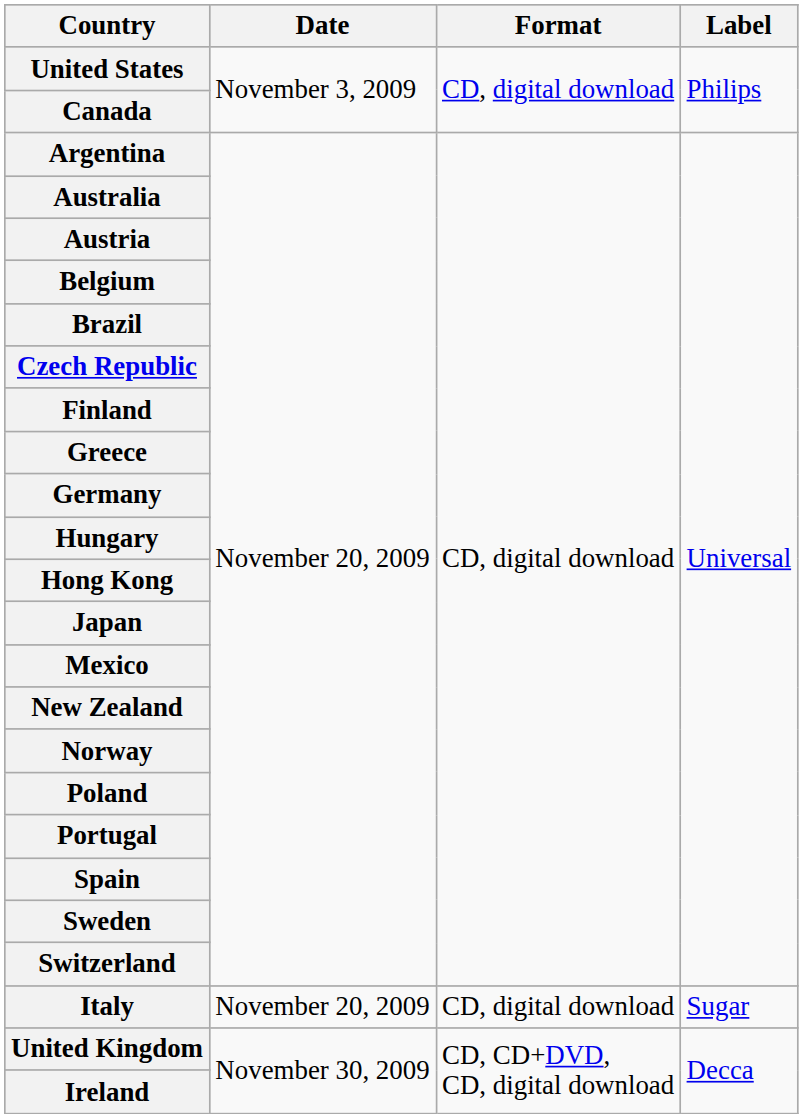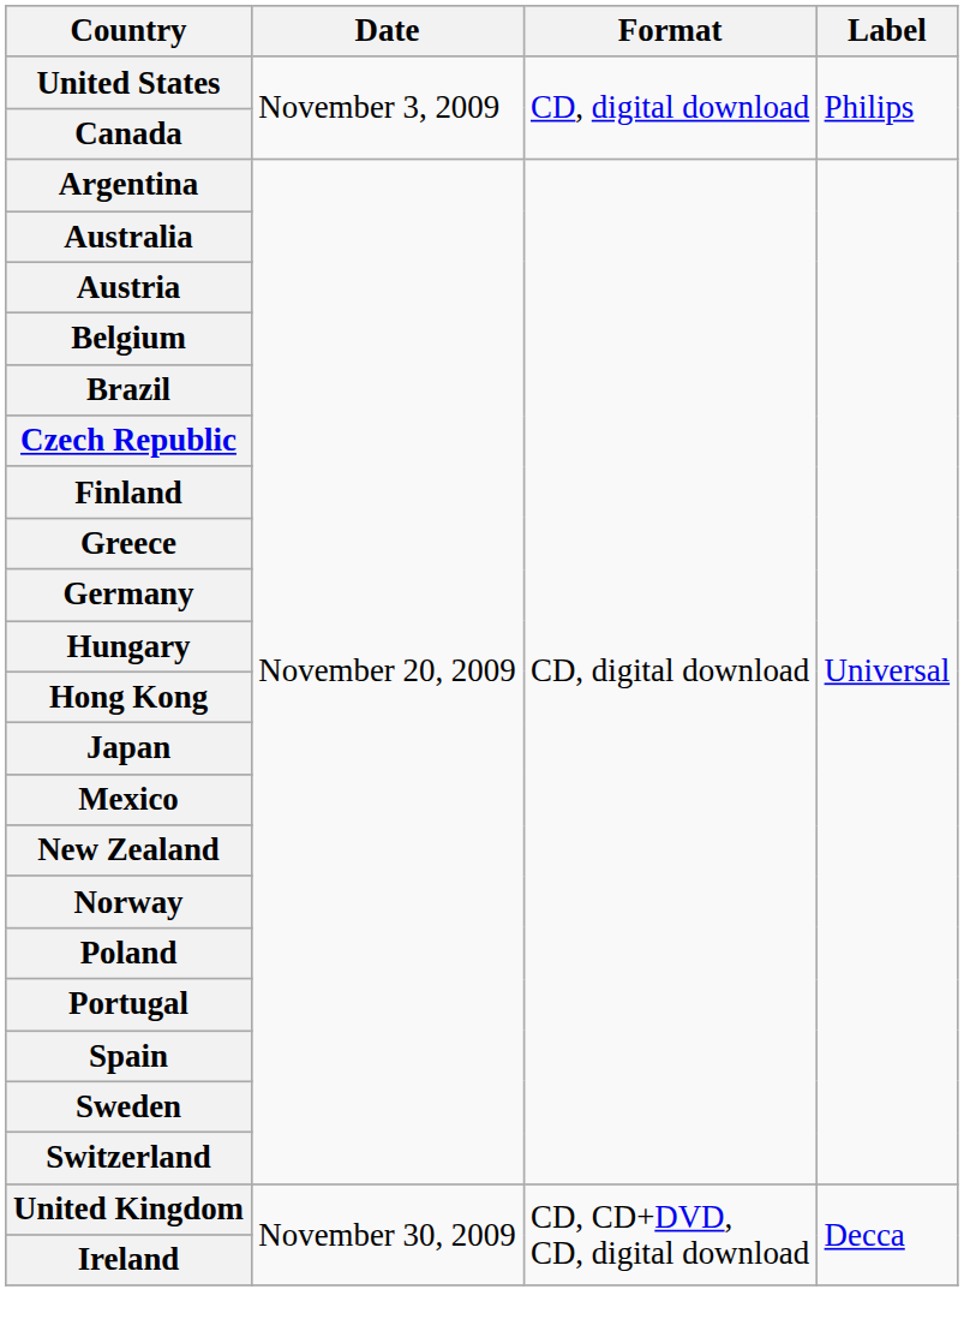- row: Italy | November 20, 2009 | CD, digital download | Sugar
